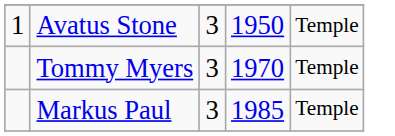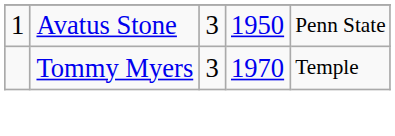Avatus Stone | column 5: Temple -> Penn State
- row: Markus Paul | 3 | 1985 | Temple
